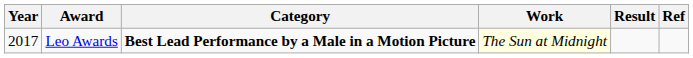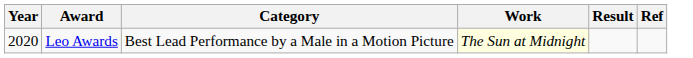Leo Awards | Year: 2017 -> 2020
Leo Awards | Category: bold -> normal
